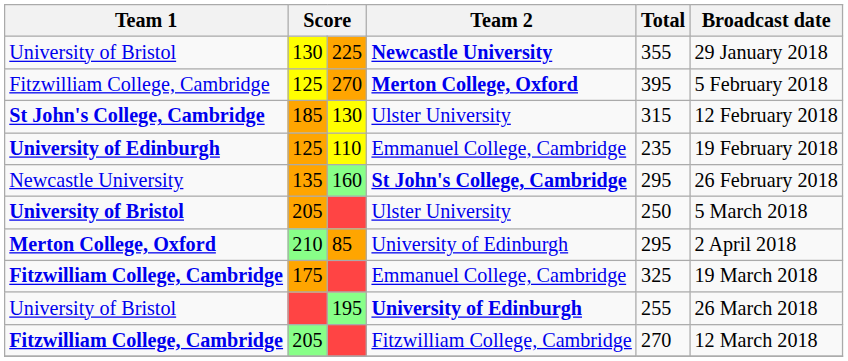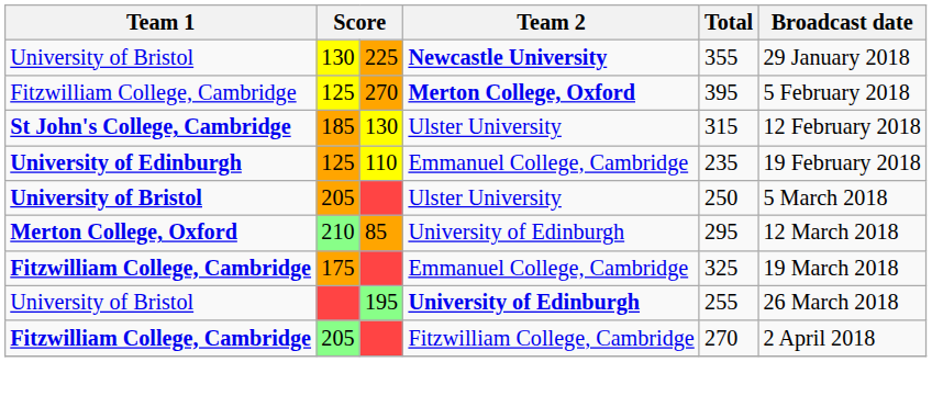- row: Newcastle University | 135 | 160 | St John's College, Cambridge | 295 | 26 February 2018
210 | Broadcast date: 2 April 2018 -> 12 March 2018
205 / Fitzwilliam College, Cambridge | Broadcast date: 12 March 2018 -> 2 April 2018
